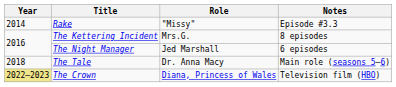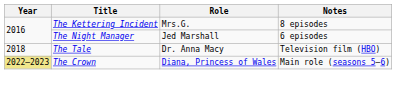- row: 2014 | Rake | "Missy" | Episode #3.3
The Tale | Notes: Main role (seasons 5–6) -> Television film (HBO)
The Crown | Notes: Television film (HBO) -> Main role (seasons 5–6)
